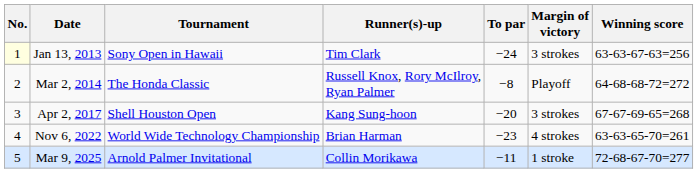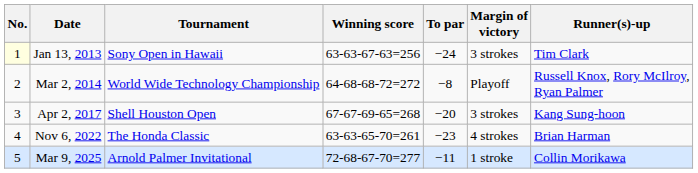columns swapped: Winning score <-> Runner(s)-up
Mar 2, 2014 | Tournament: The Honda Classic -> World Wide Technology Championship
Nov 6, 2022 | Tournament: World Wide Technology Championship -> The Honda Classic
